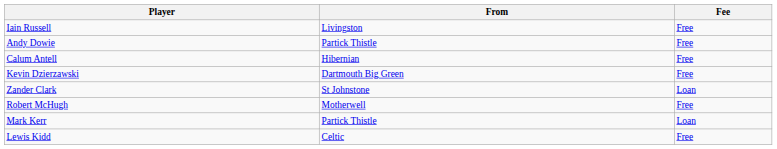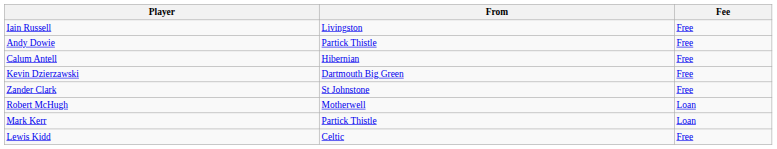Zander Clark | Fee: Loan -> Free
Robert McHugh | Fee: Free -> Loan
